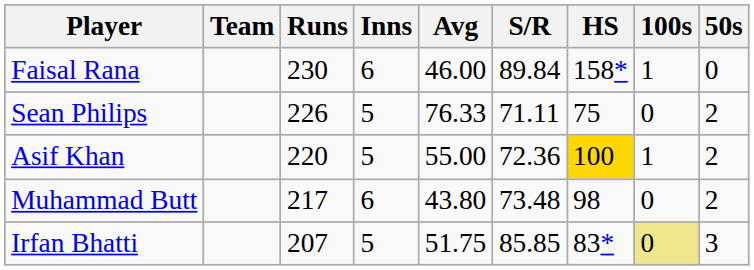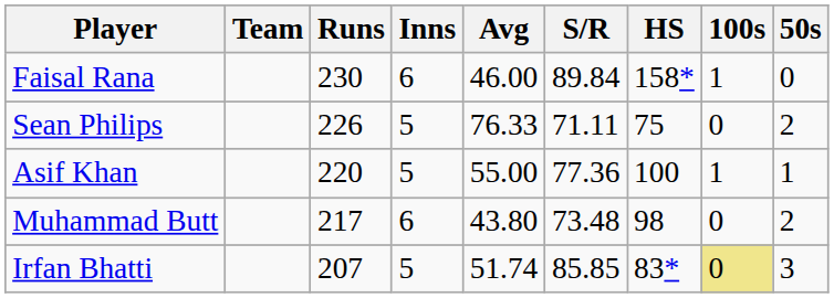Asif Khan | S/R: 72.36 -> 77.36
Asif Khan | HS: gold background -> no background
Asif Khan | 50s: 2 -> 1
Irfan Bhatti | Avg: 51.75 -> 51.74
